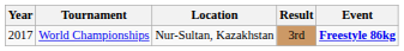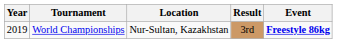World Championships | Year: 2017 -> 2019
